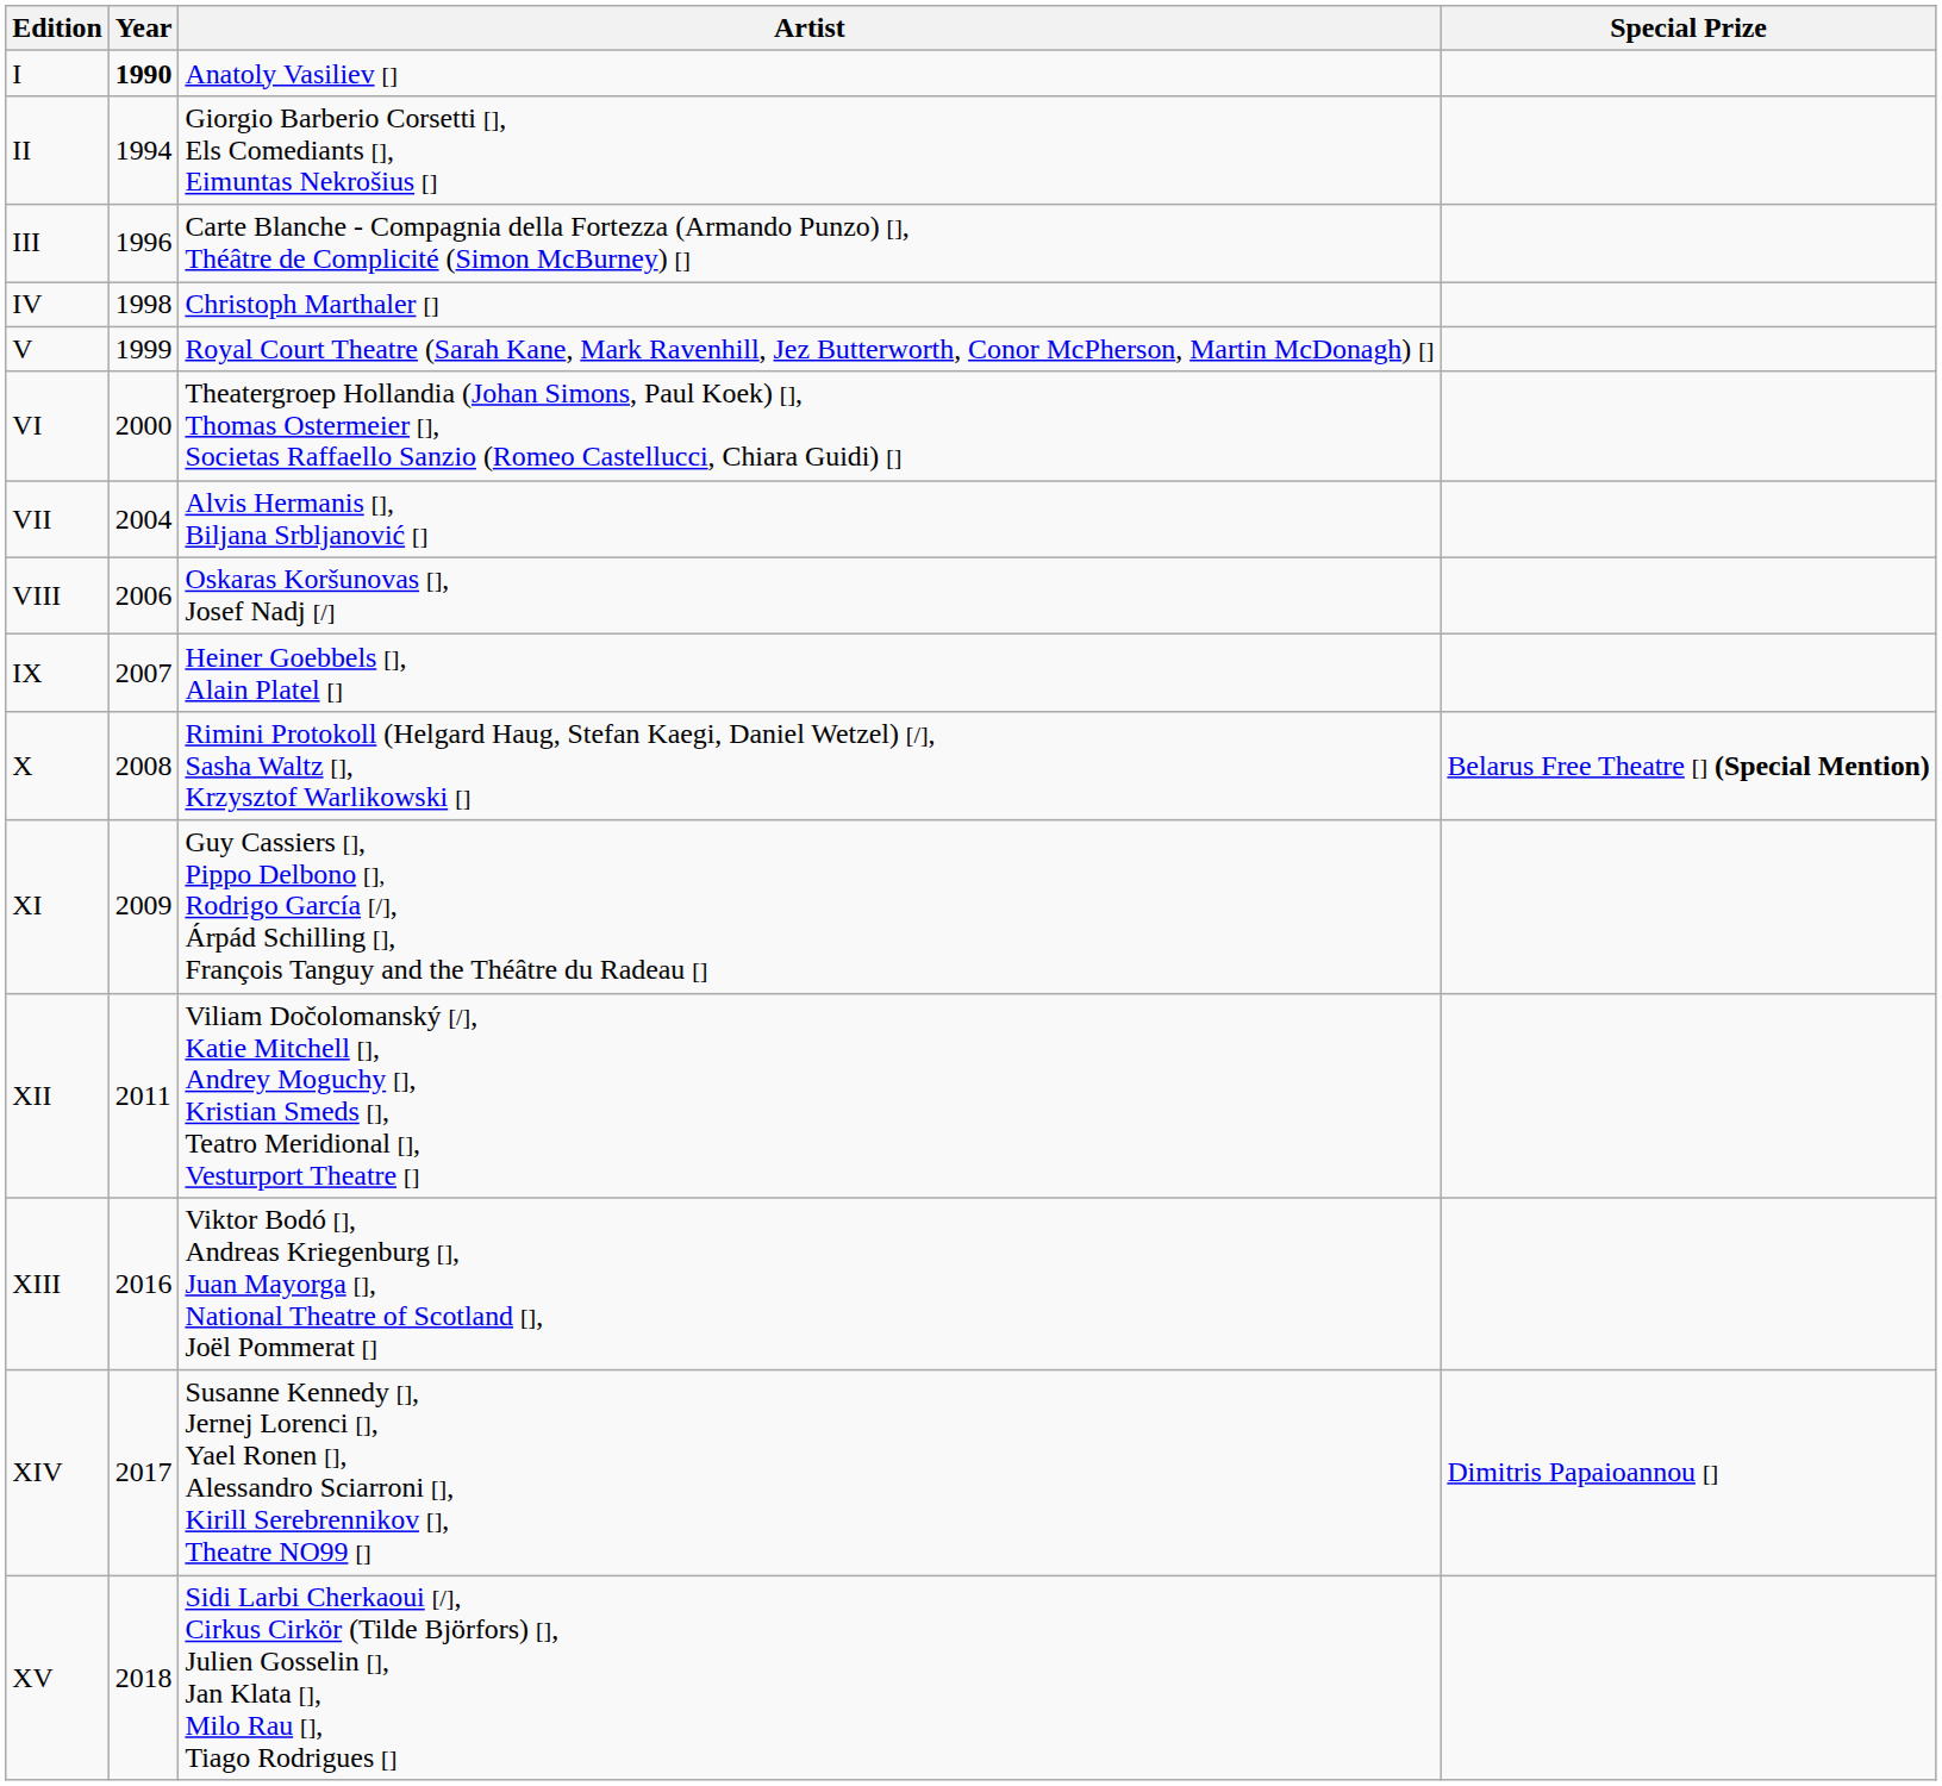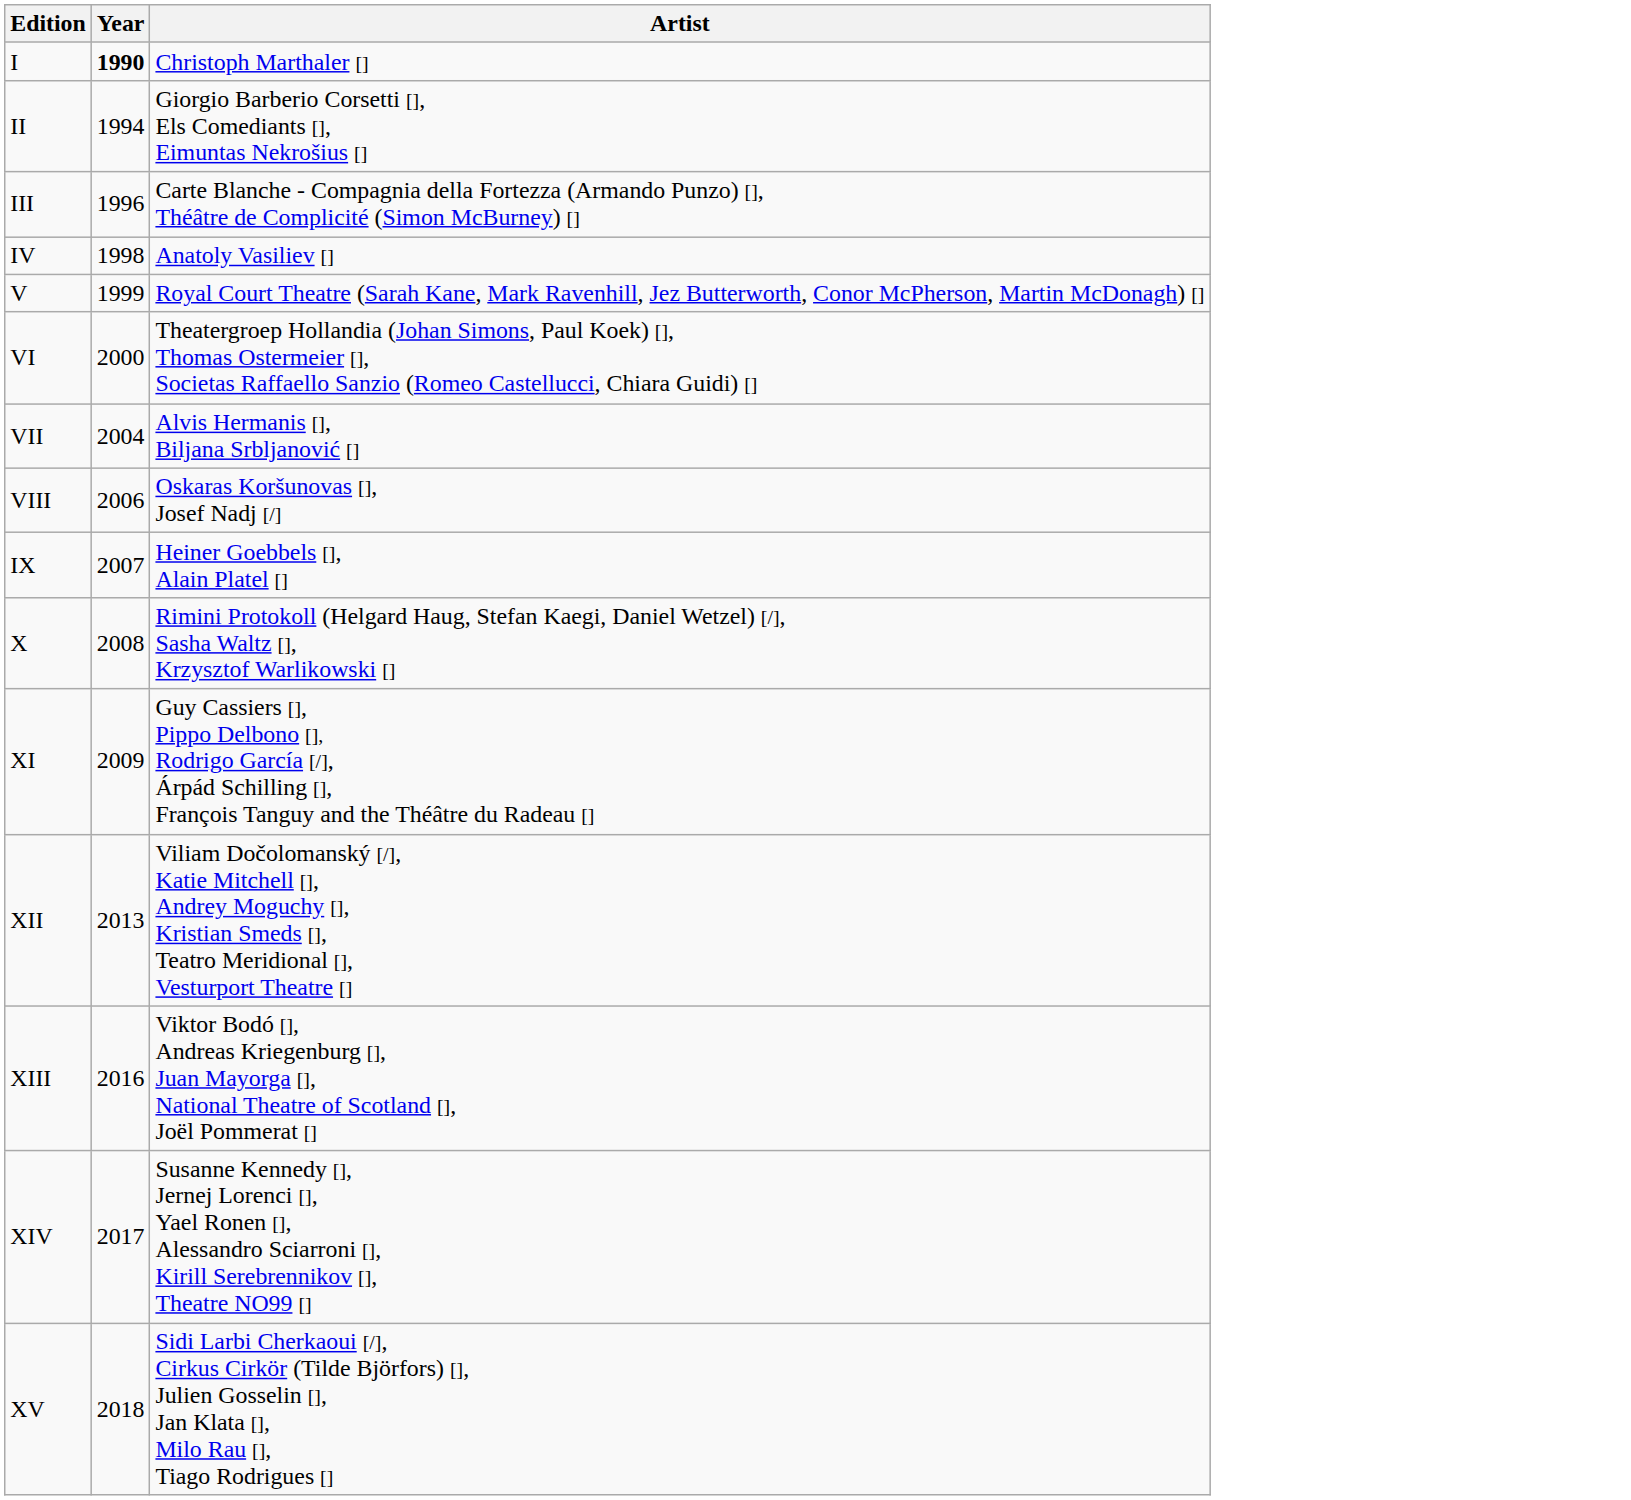- column: Special Prize | Belarus Free Theatre [] (Special Mention) | Dimitris Papaioannou []
I | Artist: Anatoly Vasiliev [] -> Christoph Marthaler []
IV | Artist: Christoph Marthaler [] -> Anatoly Vasiliev []
XII | Year: 2011 -> 2013
